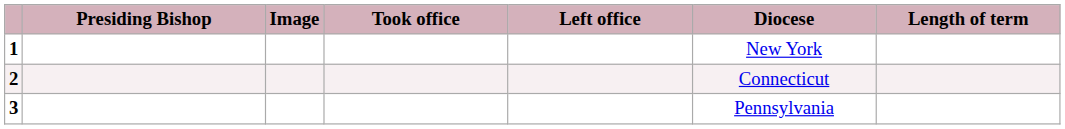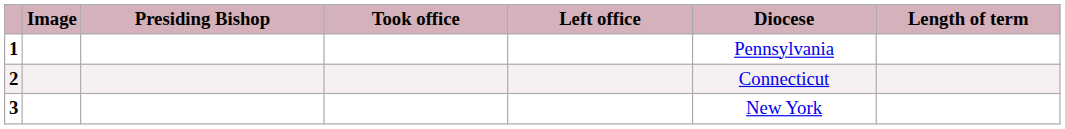columns swapped: Presiding Bishop <-> Image
1 | Diocese: New York -> Pennsylvania
3 | Diocese: Pennsylvania -> New York
